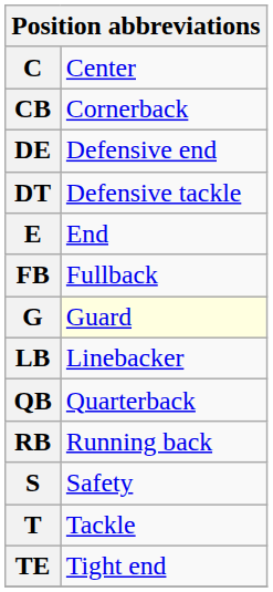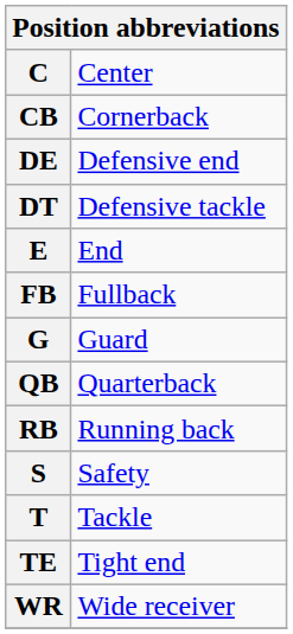G | column 2: lightyellow background -> no background
- row: LB | Linebacker
+ row: WR | Wide receiver
